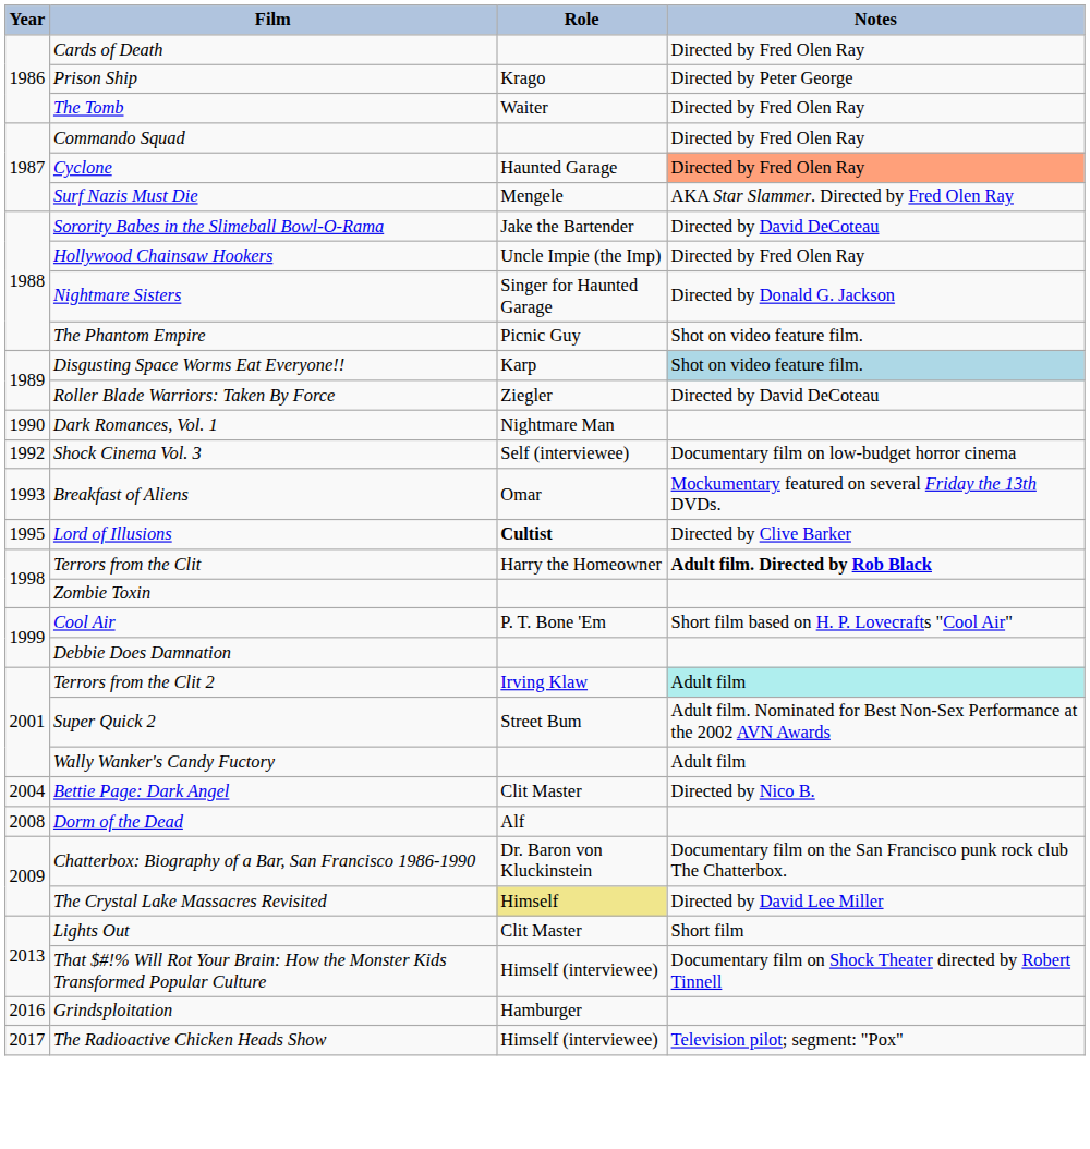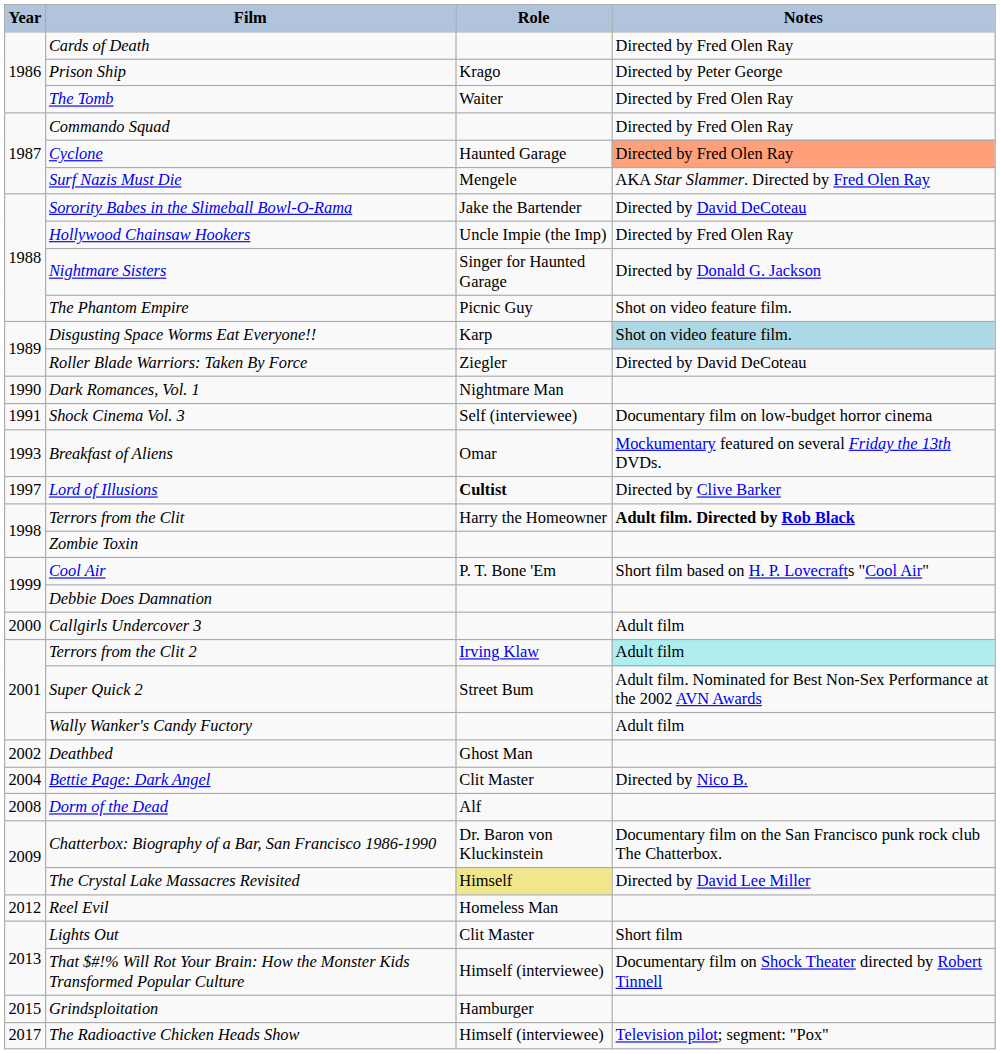Shock Cinema Vol. 3 | Year: 1992 -> 1991
Lord of Illusions | Year: 1995 -> 1997
+ row: 2000 | Callgirls Undercover 3 | Adult film
+ row: 2002 | Deathbed | Ghost Man
+ row: 2012 | Reel Evil | Homeless Man
Grindsploitation | Year: 2016 -> 2015
